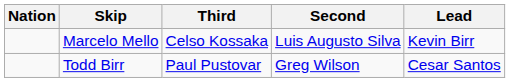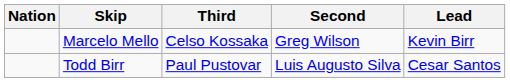Marcelo Mello | Second: Luis Augusto Silva -> Greg Wilson
Todd Birr | Second: Greg Wilson -> Luis Augusto Silva
